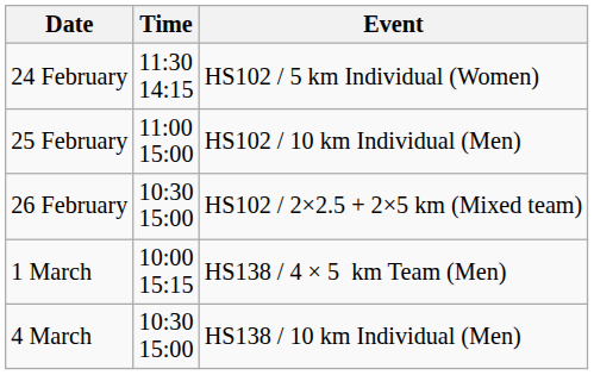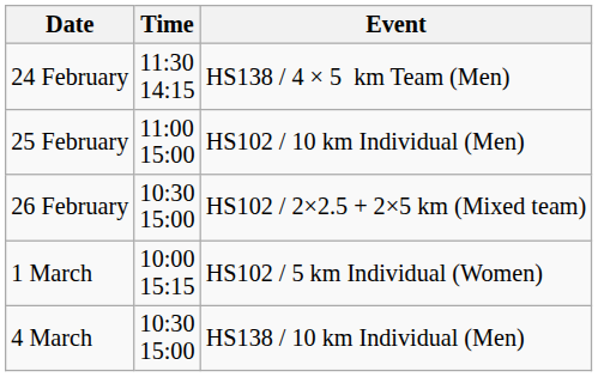24 February | Event: HS102 / 5 km Individual (Women) -> HS138 / 4 × 5 km Team (Men)
1 March | Event: HS138 / 4 × 5 km Team (Men) -> HS102 / 5 km Individual (Women)
